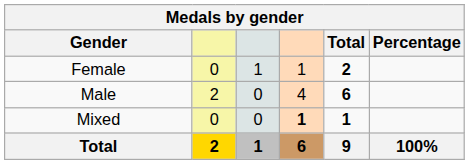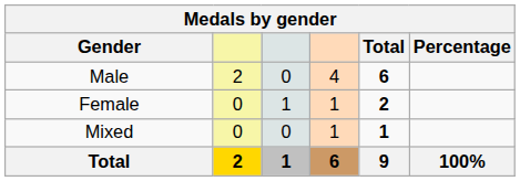rows swapped: Male <-> Female
Mixed | column 4: bold -> normal
